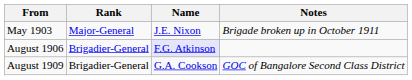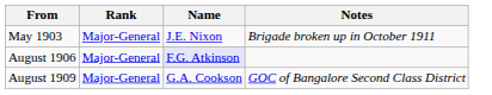August 1906 | Rank: Brigadier-General -> Major-General
August 1909 | Rank: Brigadier-General -> Major-General
